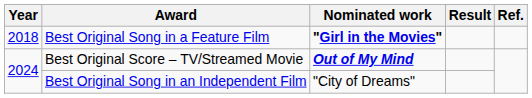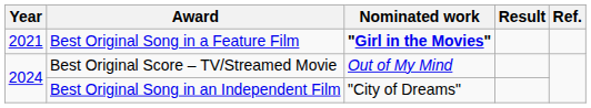Best Original Song in a Feature Film | Year: 2018 -> 2021
Best Original Score – TV/Streamed Movie | Nominated work: bold -> normal
